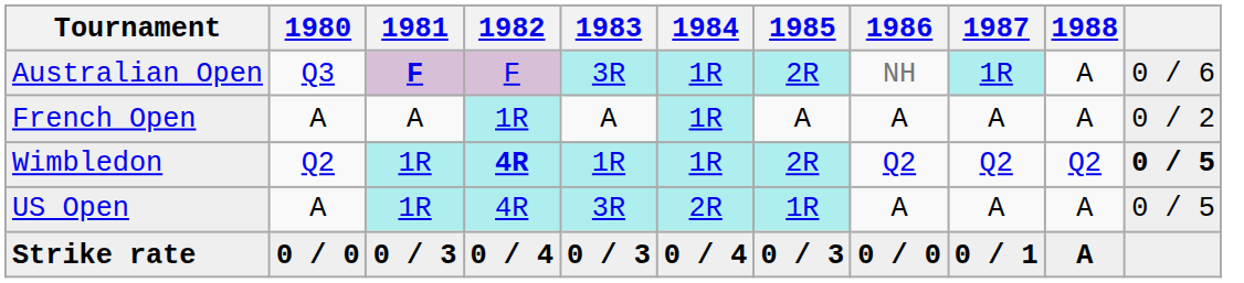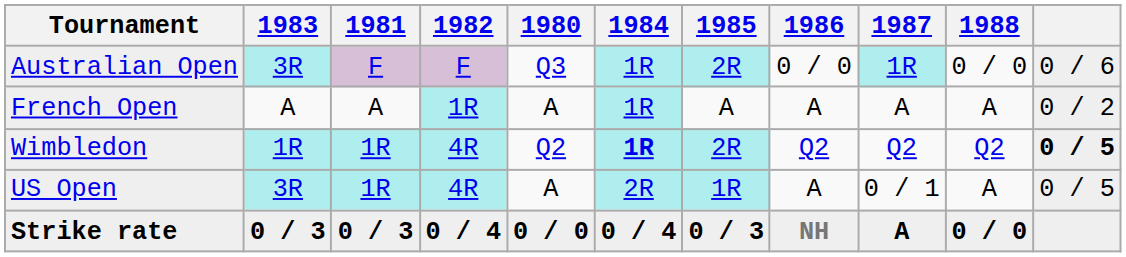columns swapped: 1980 <-> 1983
Australian Open | 1981: bold -> normal
Australian Open | 1986: NH -> 0 / 0
Australian Open | 1988: A -> 0 / 0
Wimbledon | 1982: bold -> normal
Wimbledon | 1984: normal -> bold
US Open | 1987: A -> 0 / 1
Strike rate | 1986: 0 / 0 -> NH
Strike rate | 1987: 0 / 1 -> A
Strike rate | 1988: A -> 0 / 0
